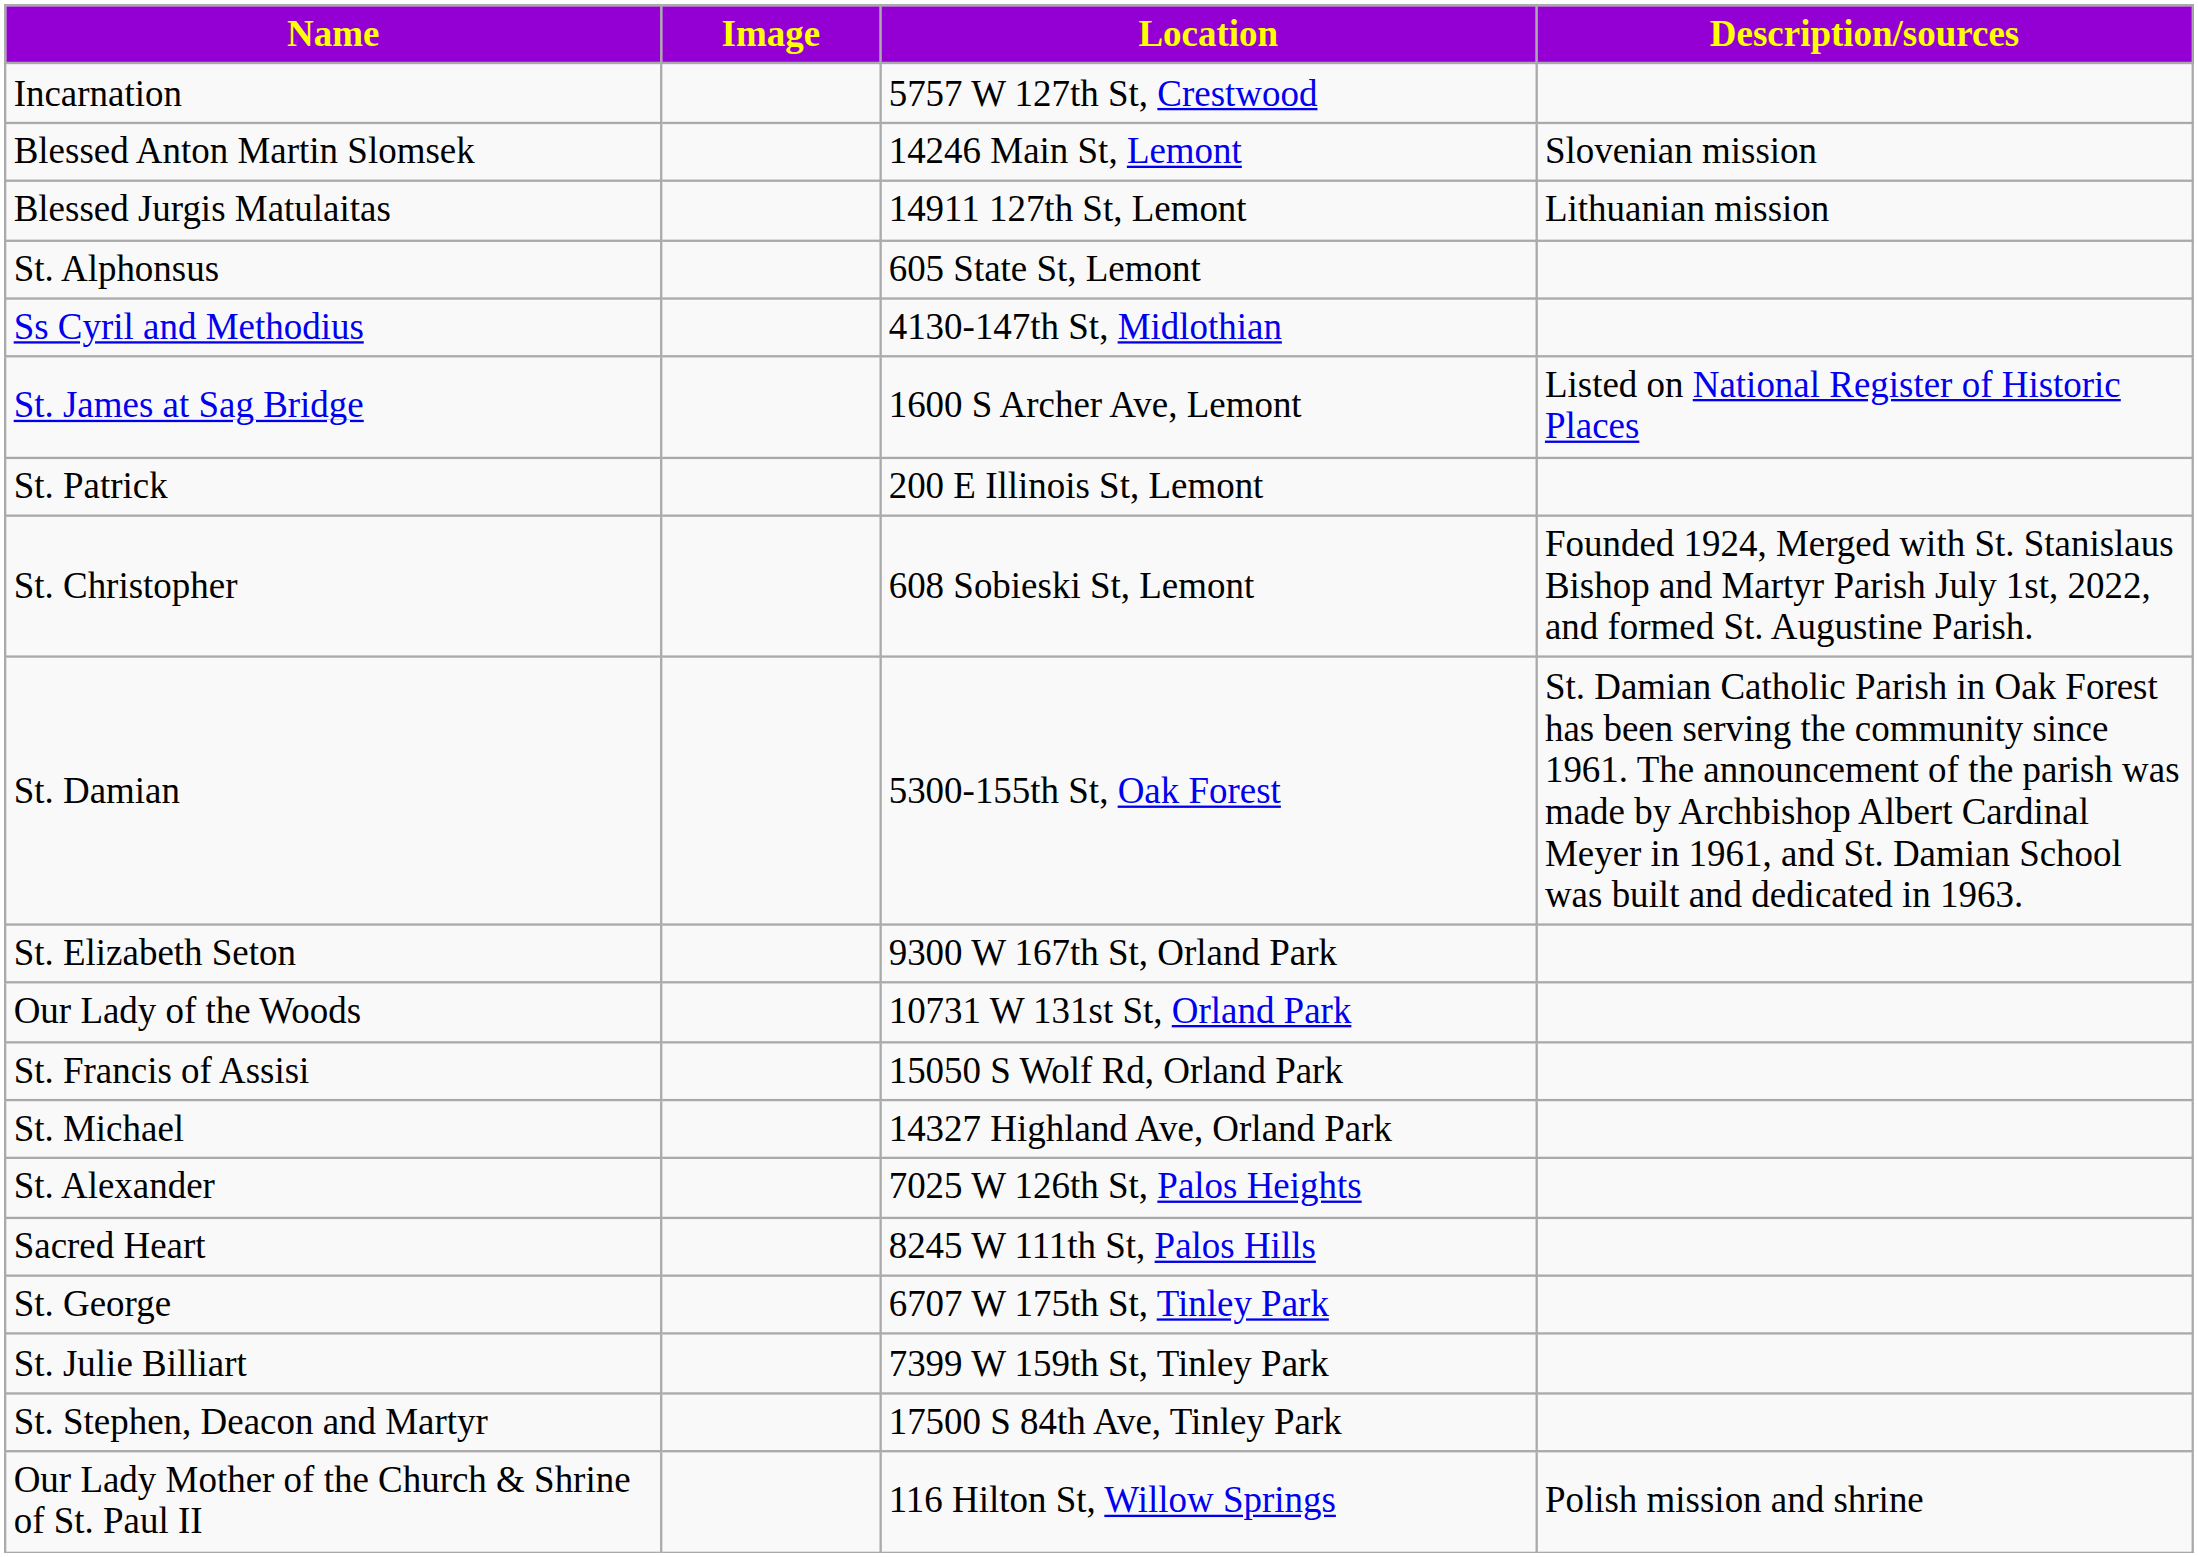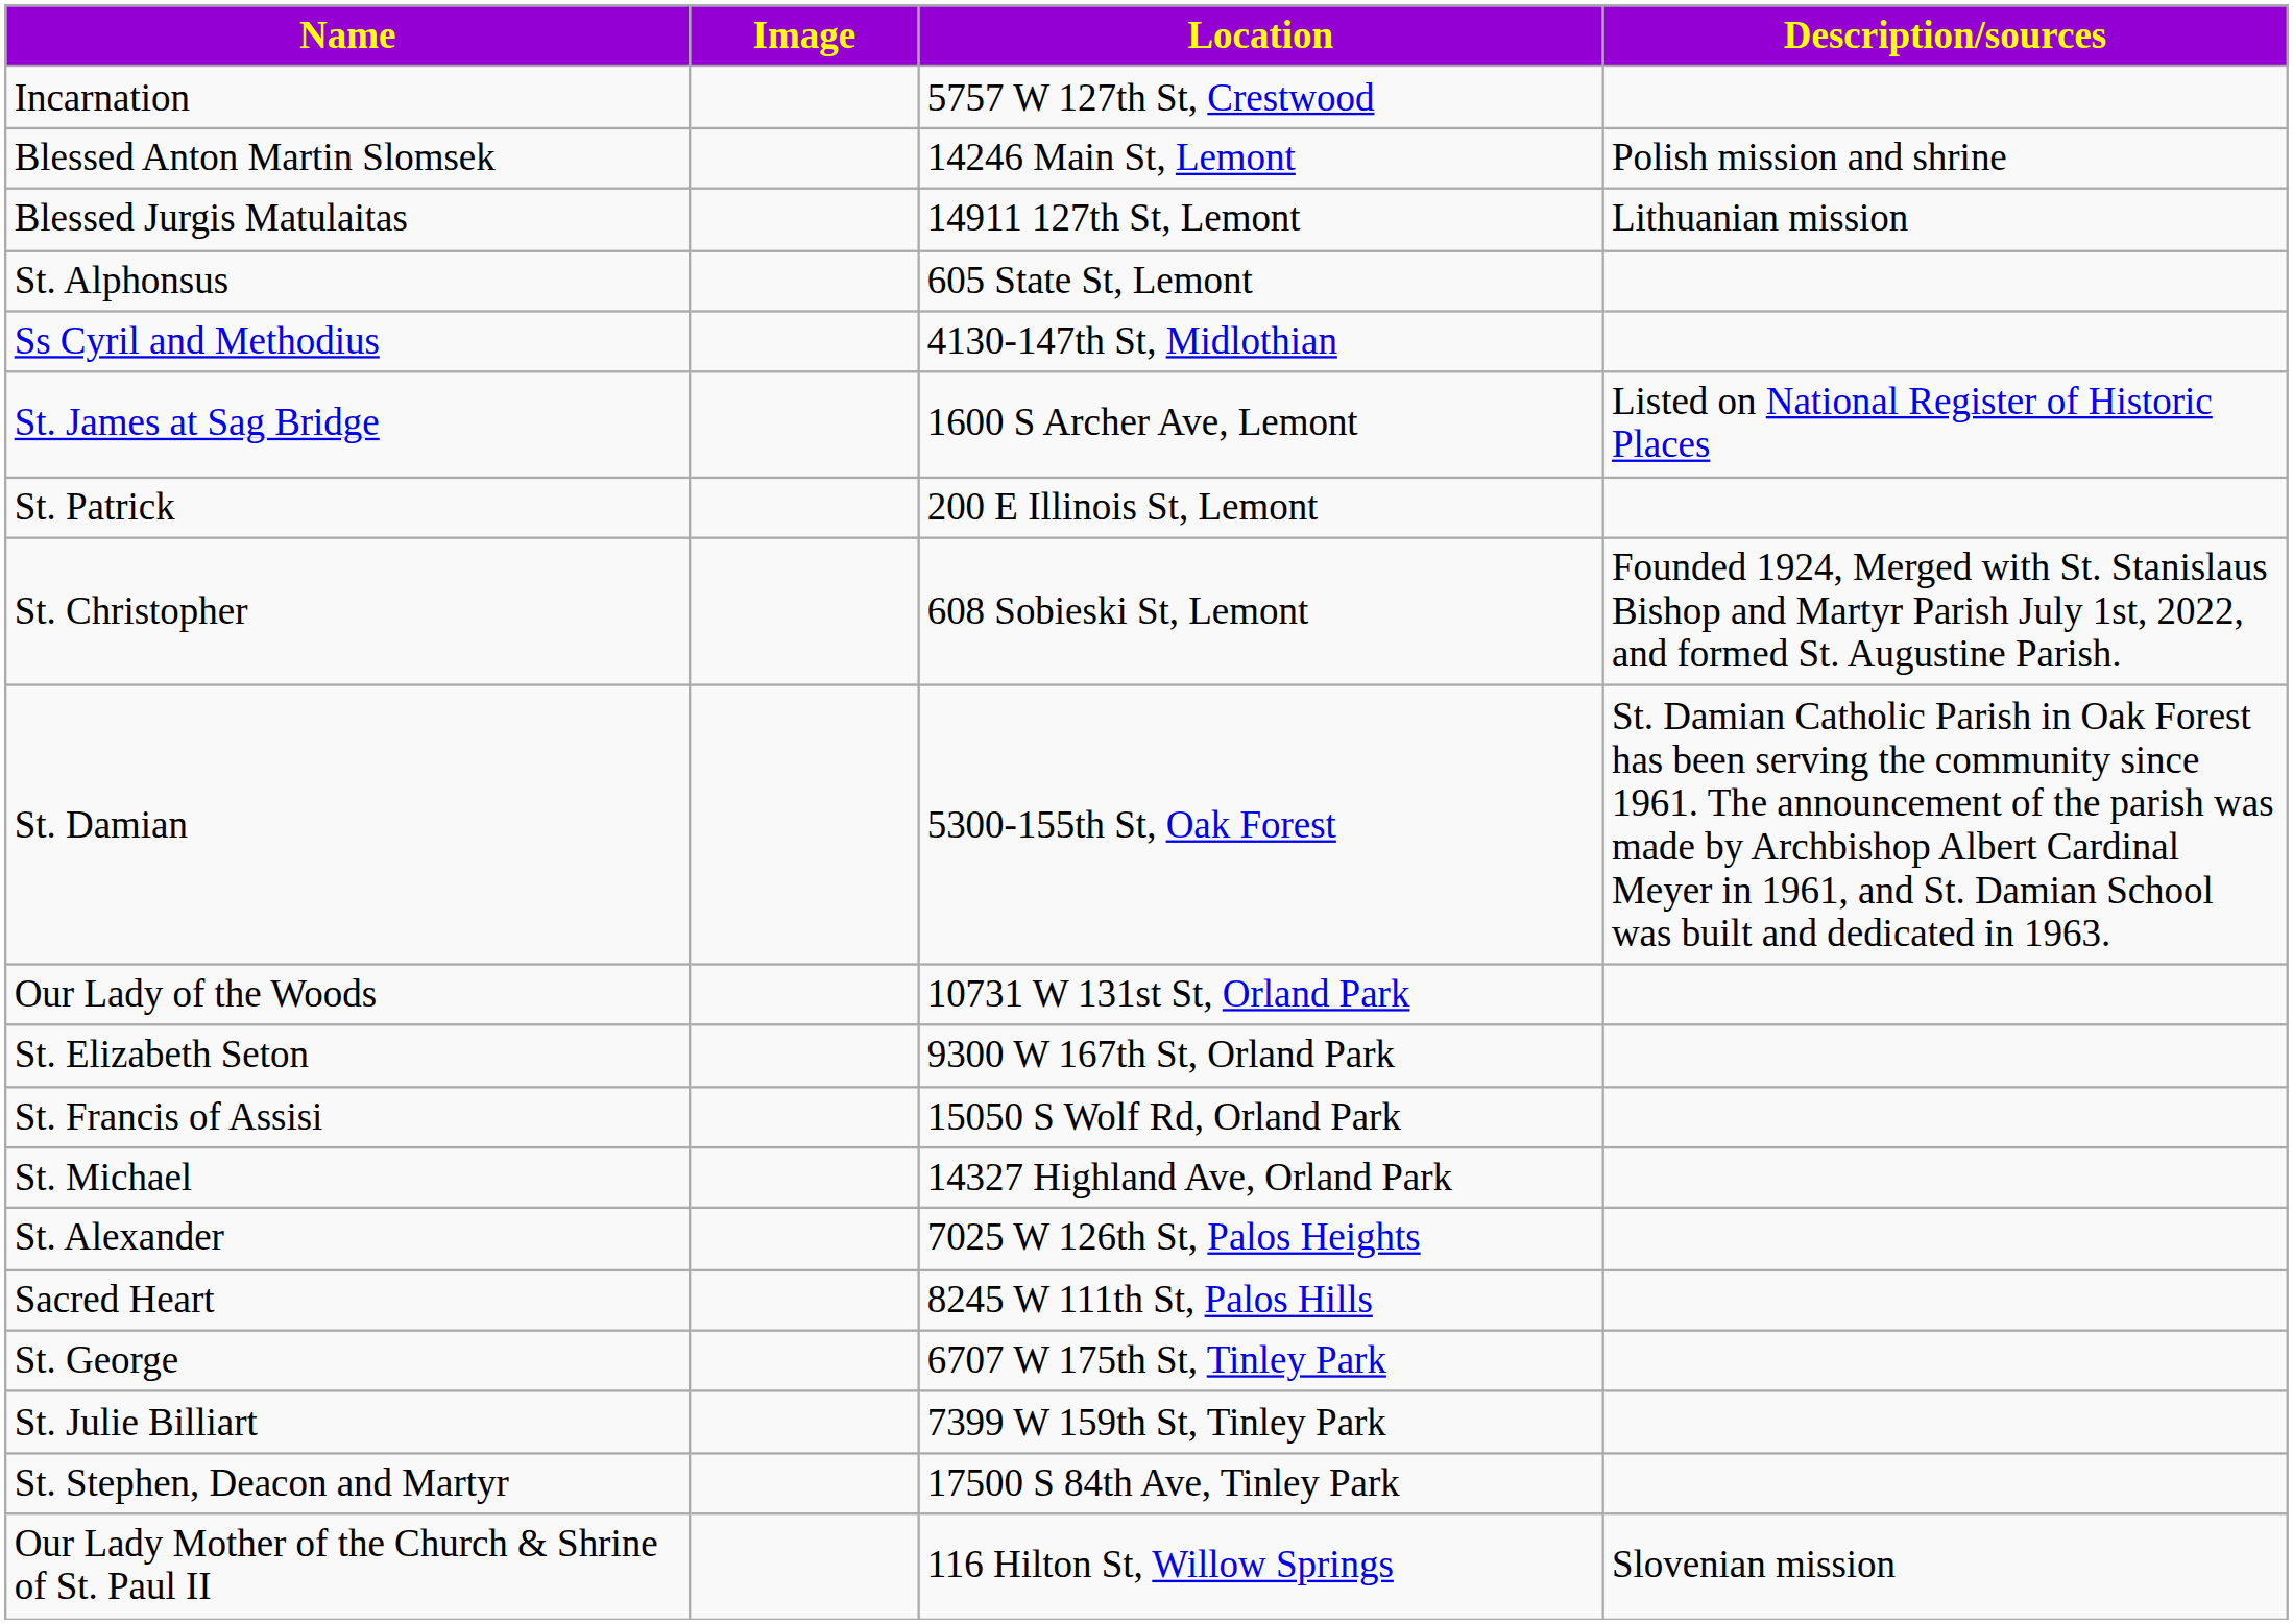Blessed Anton Martin Slomsek | Description/sources: Slovenian mission -> Polish mission and shrine
rows swapped: Our Lady of the Woods <-> St. Elizabeth Seton
Our Lady Mother of the Church & Shrine of St. Paul II | Description/sources: Polish mission and shrine -> Slovenian mission
